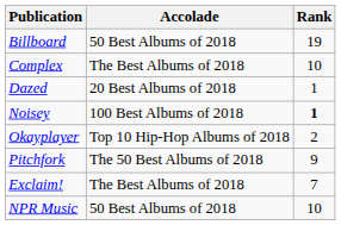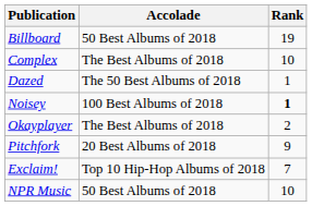Dazed | Accolade: 20 Best Albums of 2018 -> The 50 Best Albums of 2018
Okayplayer | Accolade: Top 10 Hip-Hop Albums of 2018 -> The Best Albums of 2018
Pitchfork | Accolade: The 50 Best Albums of 2018 -> 20 Best Albums of 2018
Exclaim! | Accolade: The Best Albums of 2018 -> Top 10 Hip-Hop Albums of 2018
